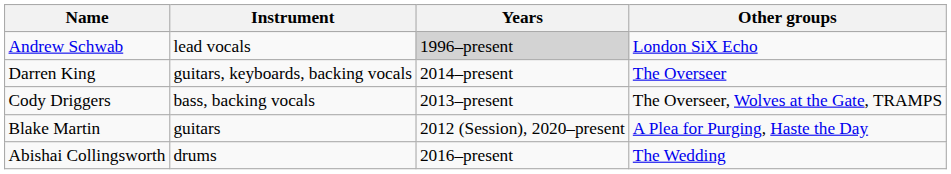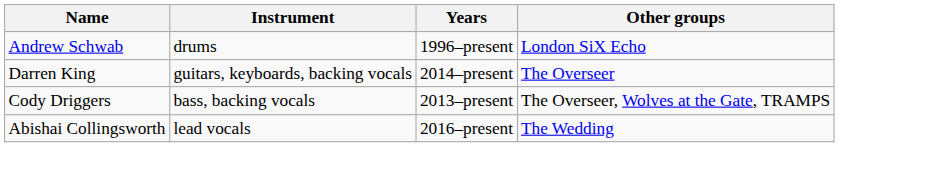Andrew Schwab | Instrument: lead vocals -> drums
Andrew Schwab | Years: lightgrey background -> no background
- row: Blake Martin | guitars | 2012 (Session), 2020–present | A Plea for Purging, Haste the Day
Abishai Collingsworth | Instrument: drums -> lead vocals
